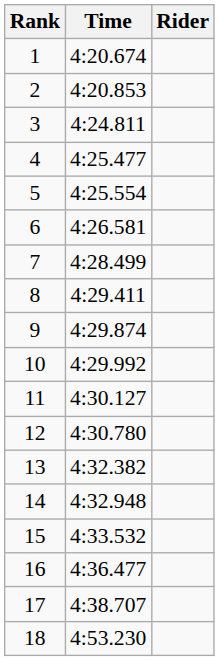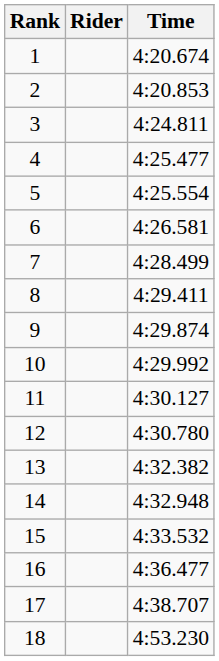columns swapped: Rider <-> Time
